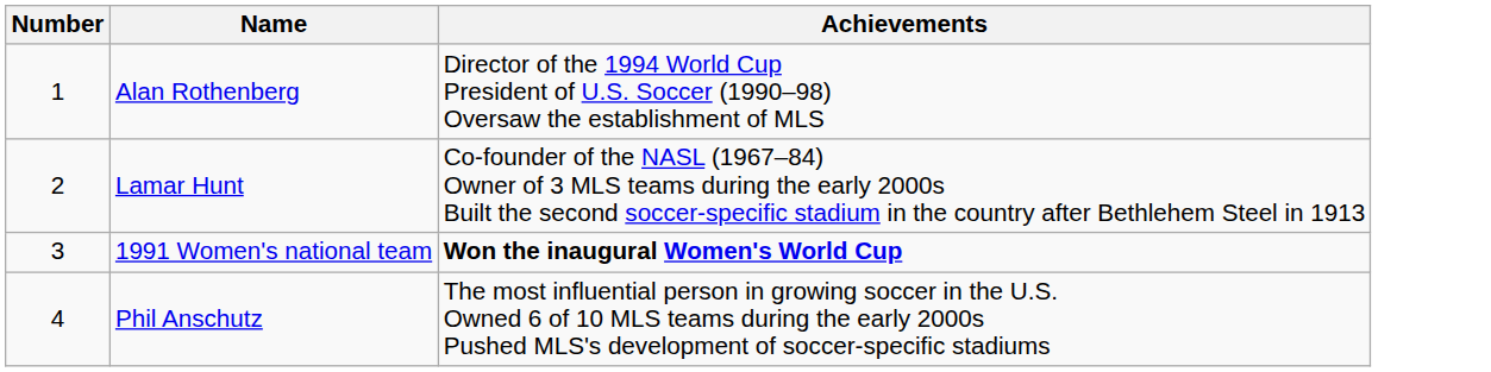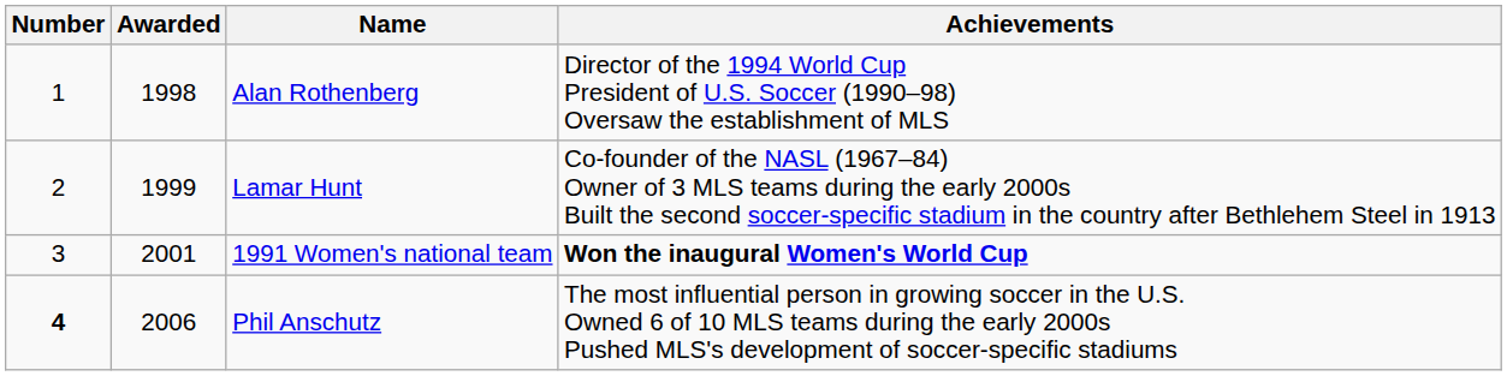+ column: Awarded | 1998 | 1999 | 2001 | 2006
Phil Anschutz | Number: normal -> bold
